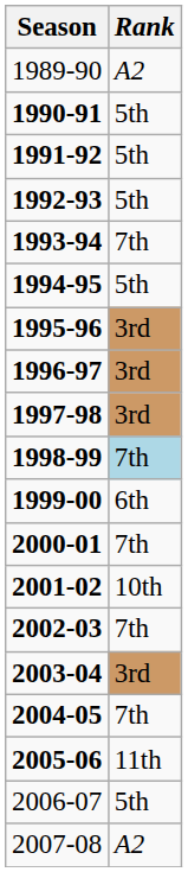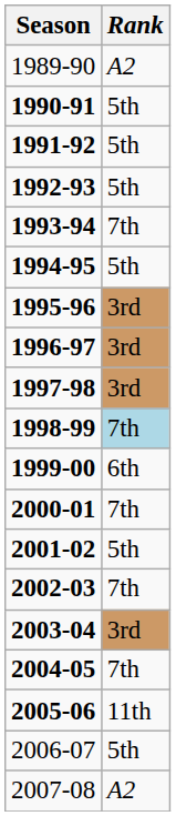2001-02 | Rank: 10th -> 5th
